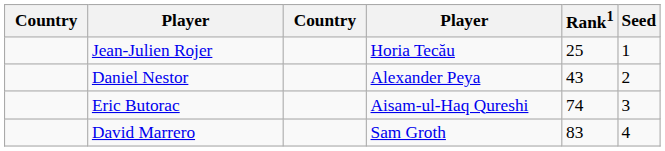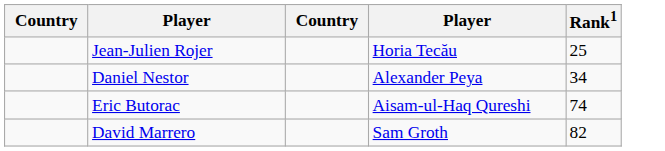- column: Seed | 1 | 2 | 3 | 4
Daniel Nestor | Rank1: 43 -> 34
David Marrero | Rank1: 83 -> 82
